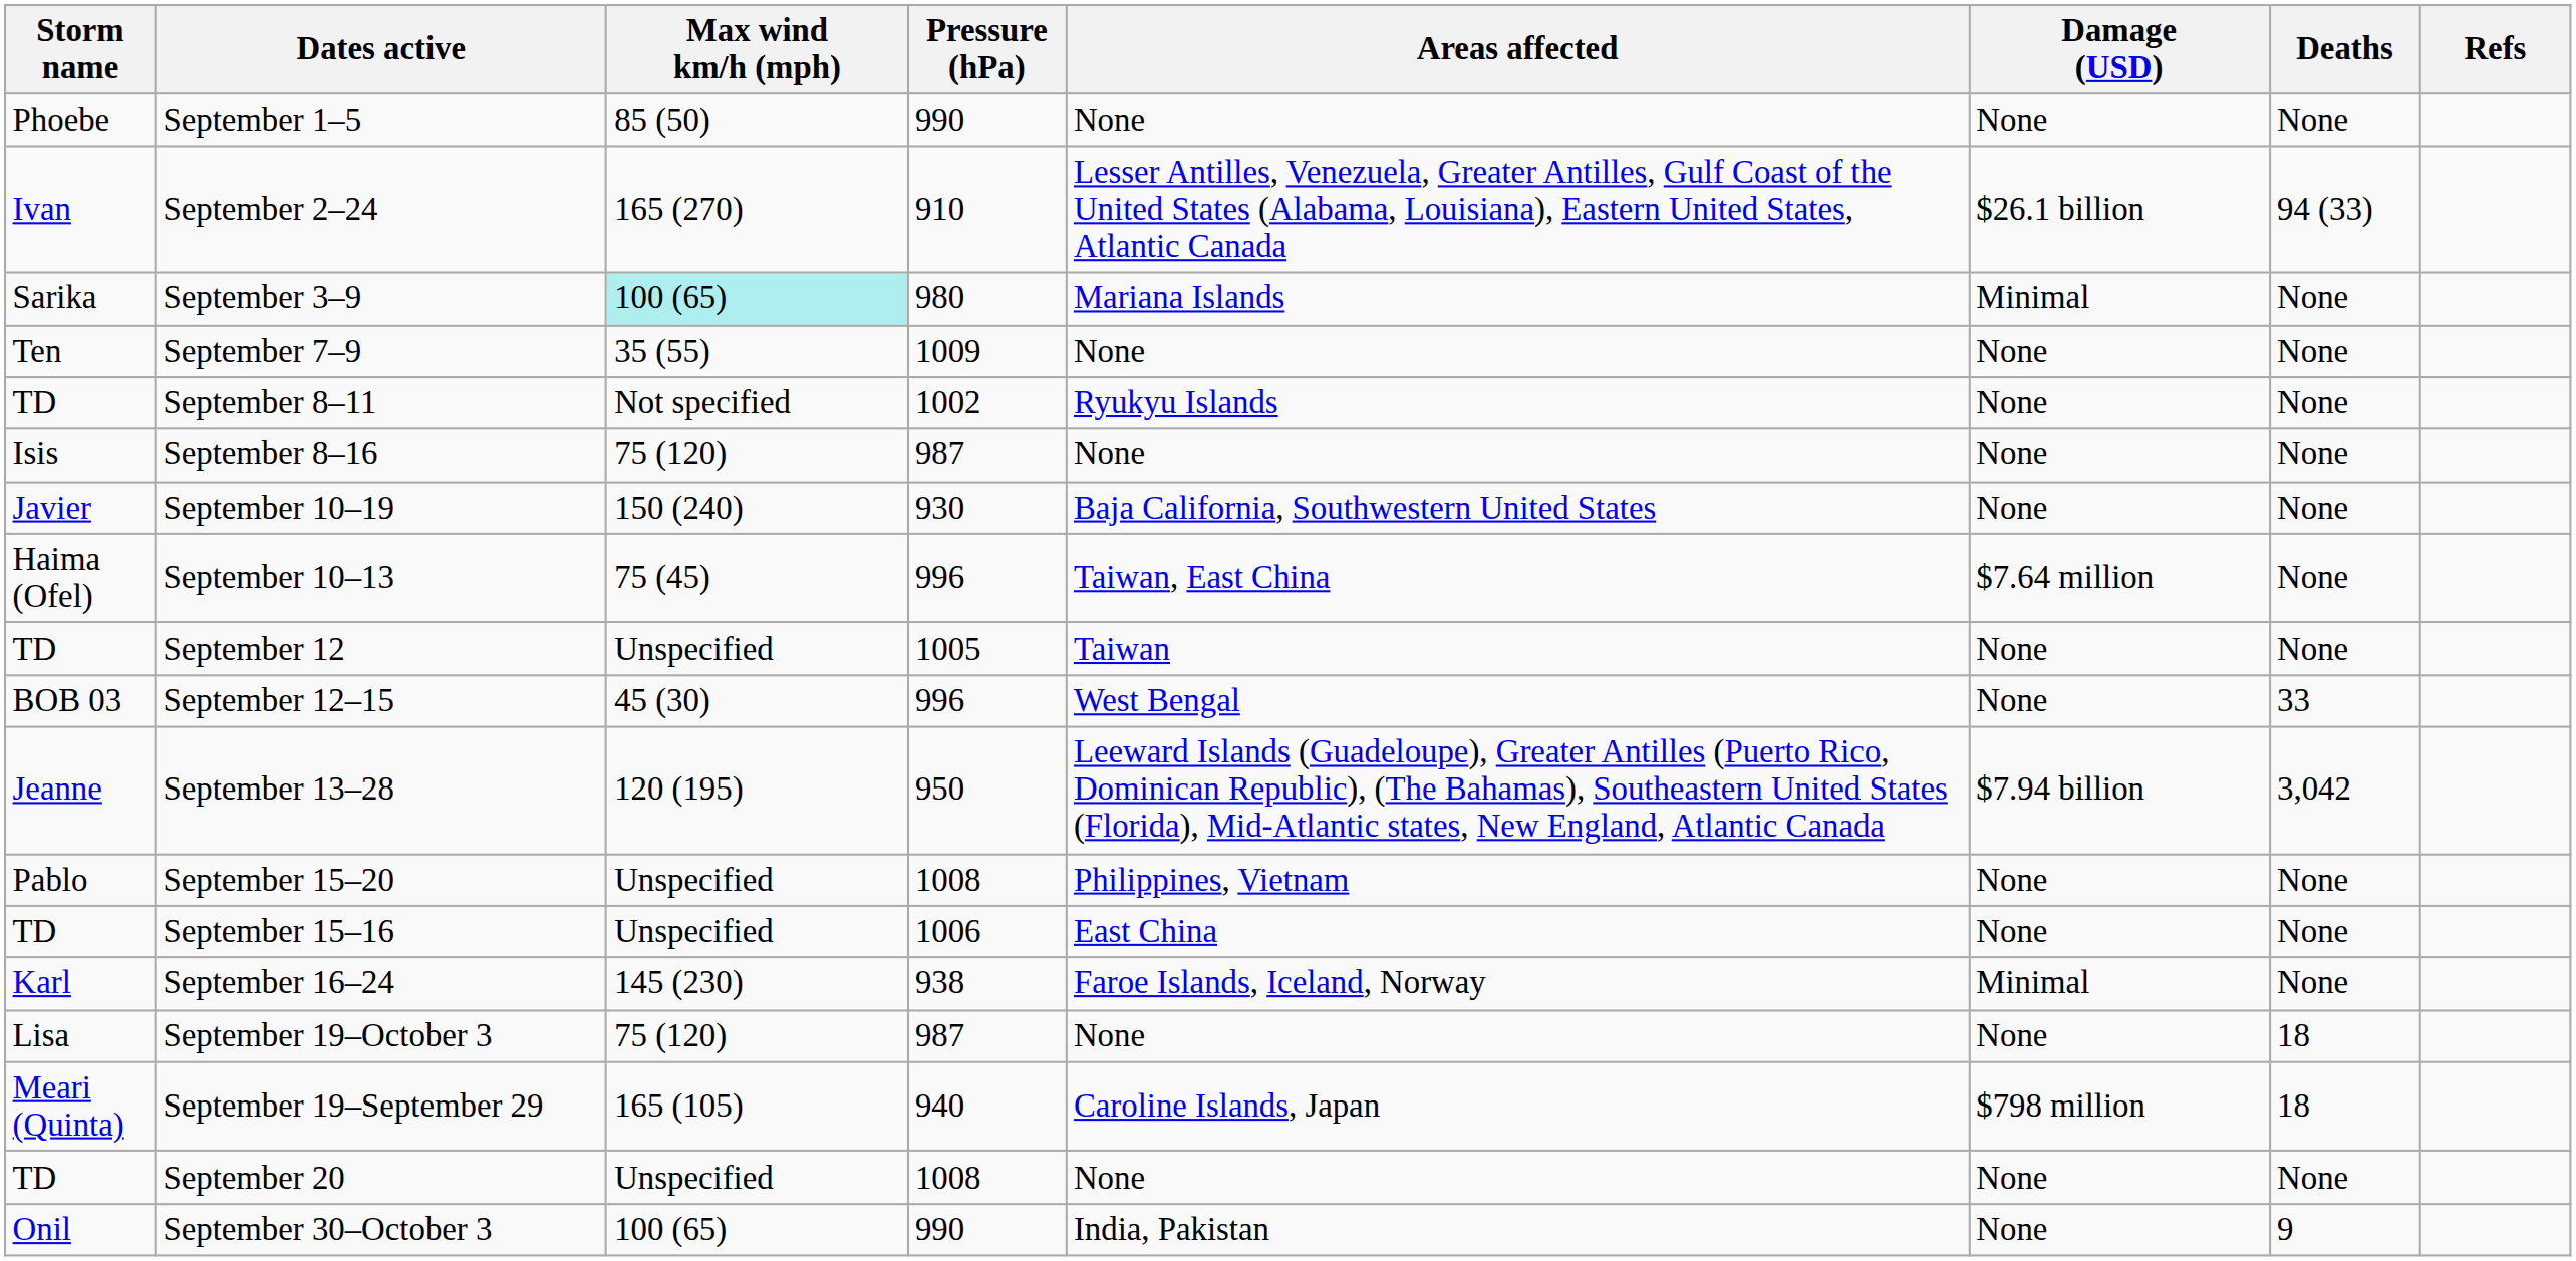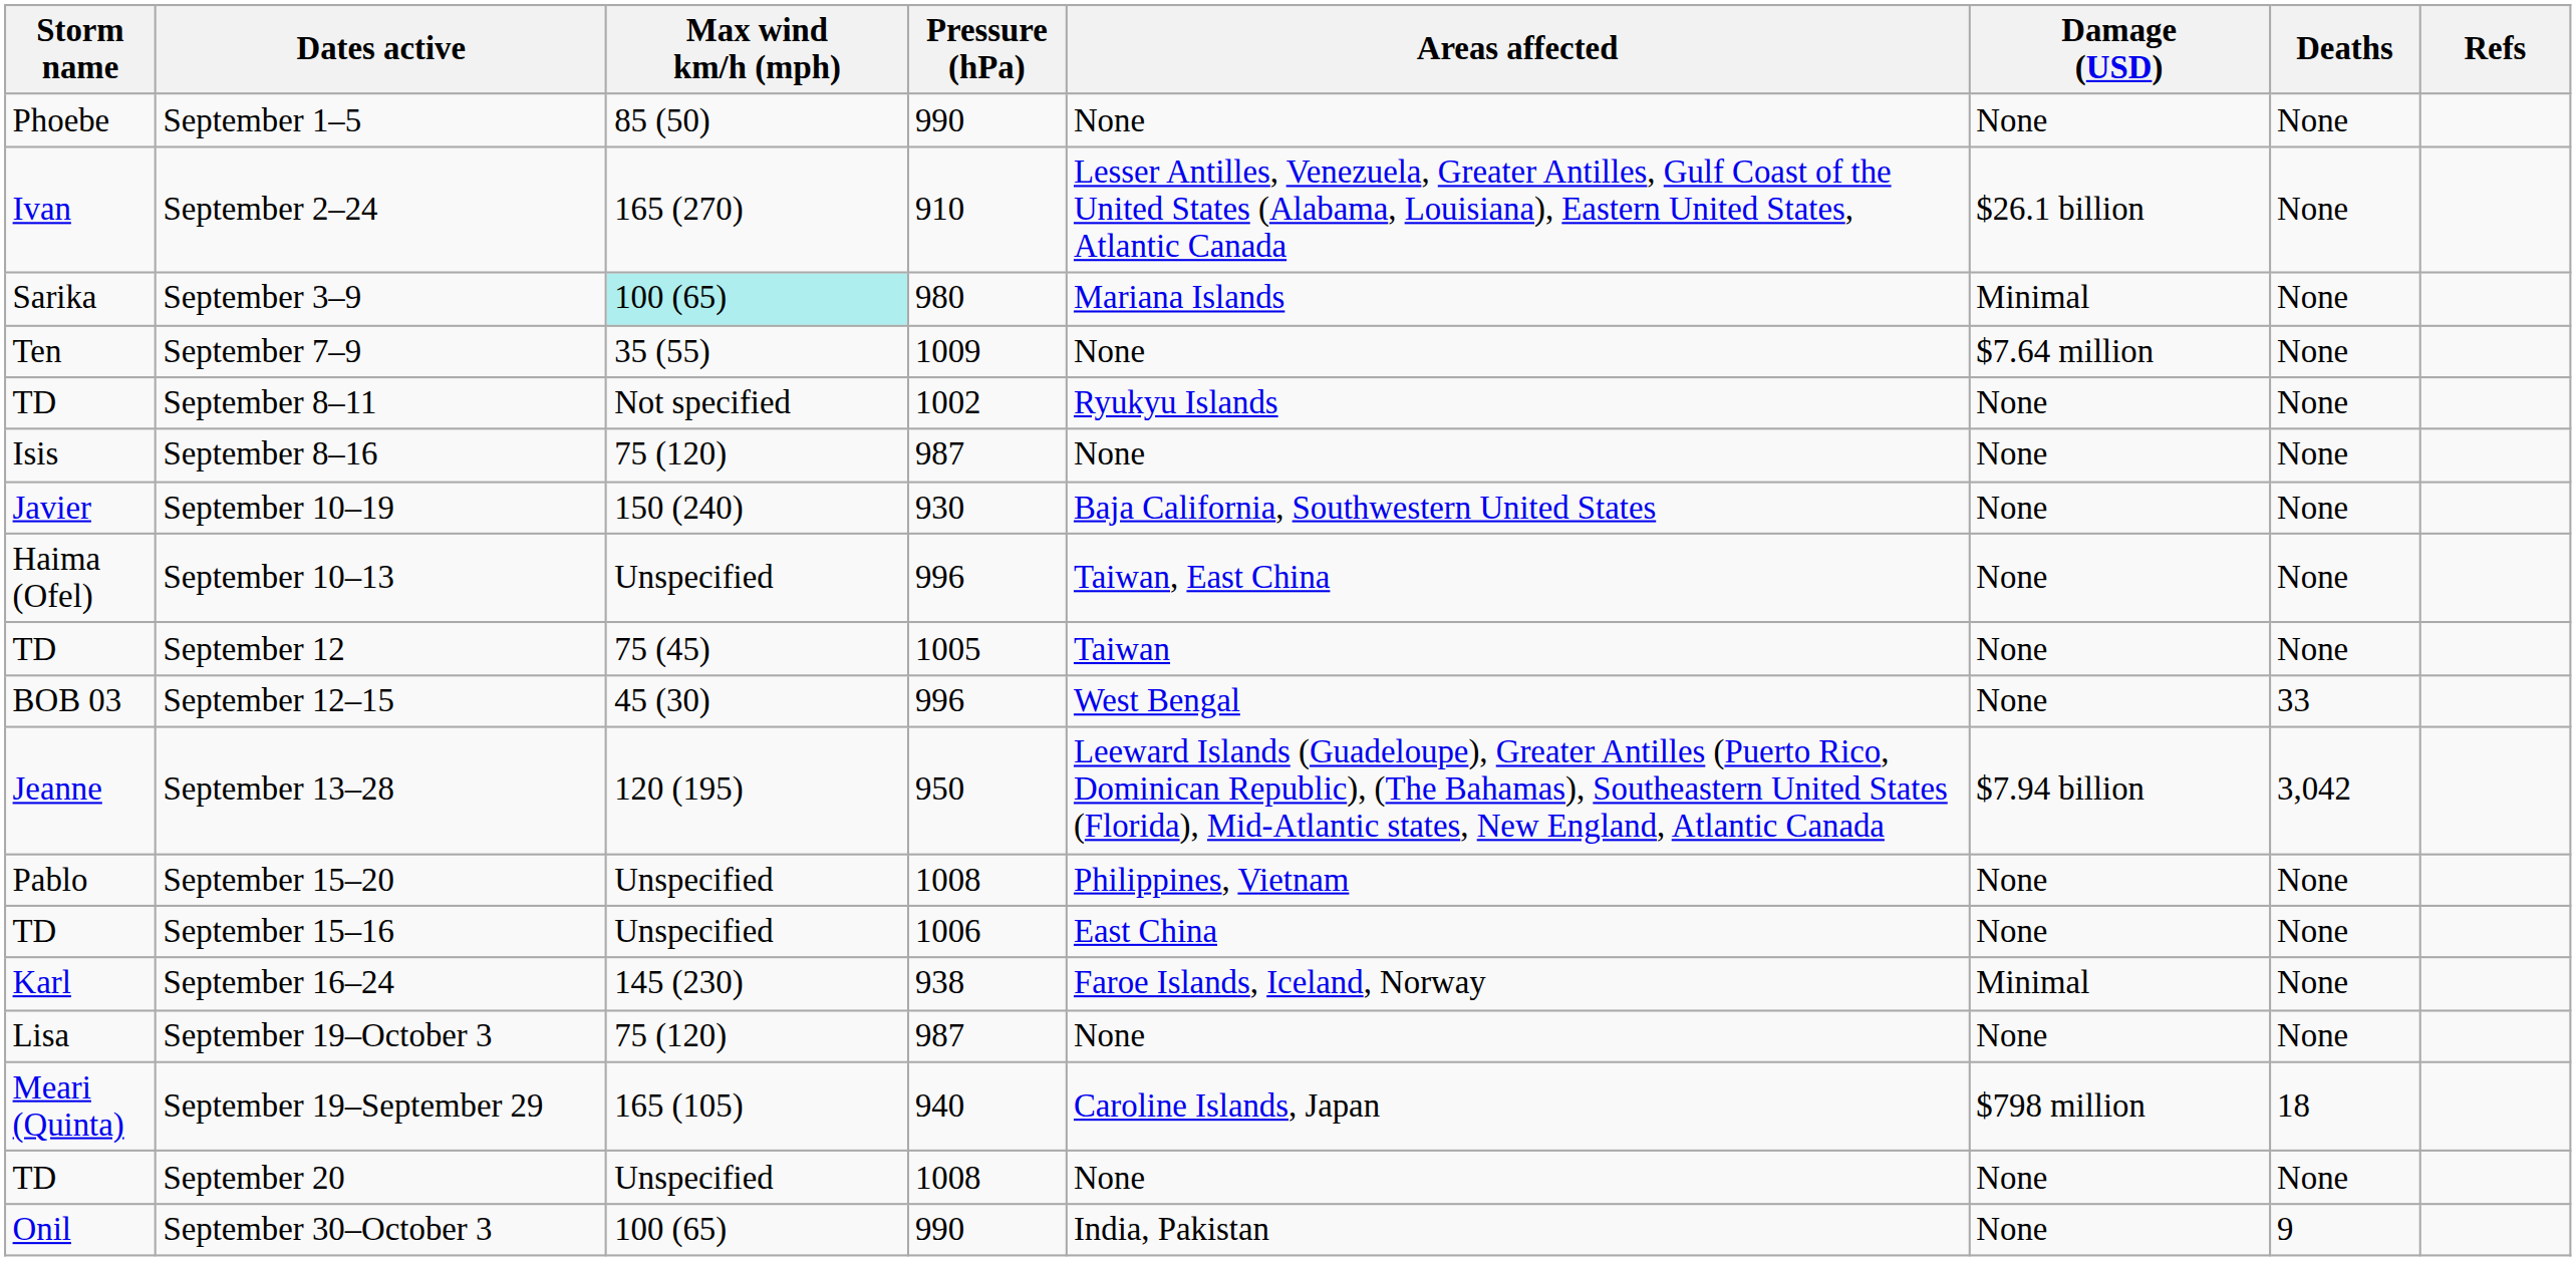September 2–24 | Deaths: 94 (33) -> None
September 7–9 | Damage (USD): None -> $7.64 million
September 10–13 | Max wind km/h (mph): 75 (45) -> Unspecified
September 10–13 | Damage (USD): $7.64 million -> None
September 12 | Max wind km/h (mph): Unspecified -> 75 (45)
September 19–October 3 | Deaths: 18 -> None
